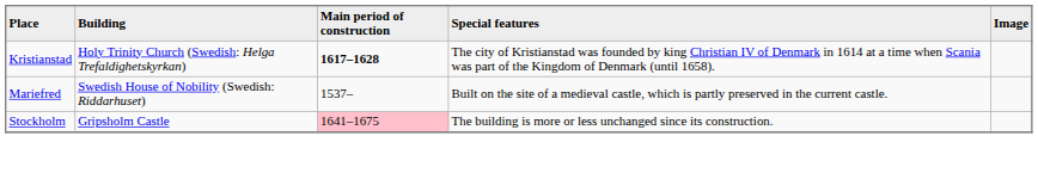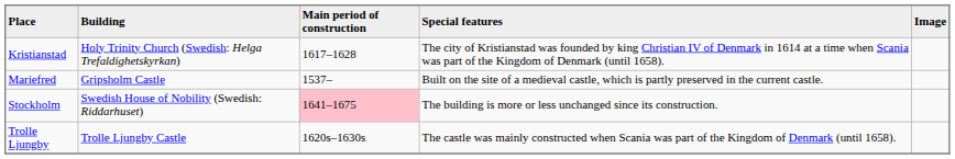Kristianstad | Main period of construction: bold -> normal
Mariefred | Building: Swedish House of Nobility (Swedish: Riddarhuset) -> Gripsholm Castle
Stockholm | Building: Gripsholm Castle -> Swedish House of Nobility (Swedish: Riddarhuset)
+ row: Trolle Ljungby | Trolle Ljungby Castle | 1620s–1630s | The castle was mainly constructed when Scania was part of the Kingdom of Denmark (until 1658).
